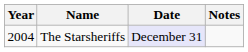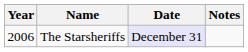The Starsheriffs | Year: 2004 -> 2006
